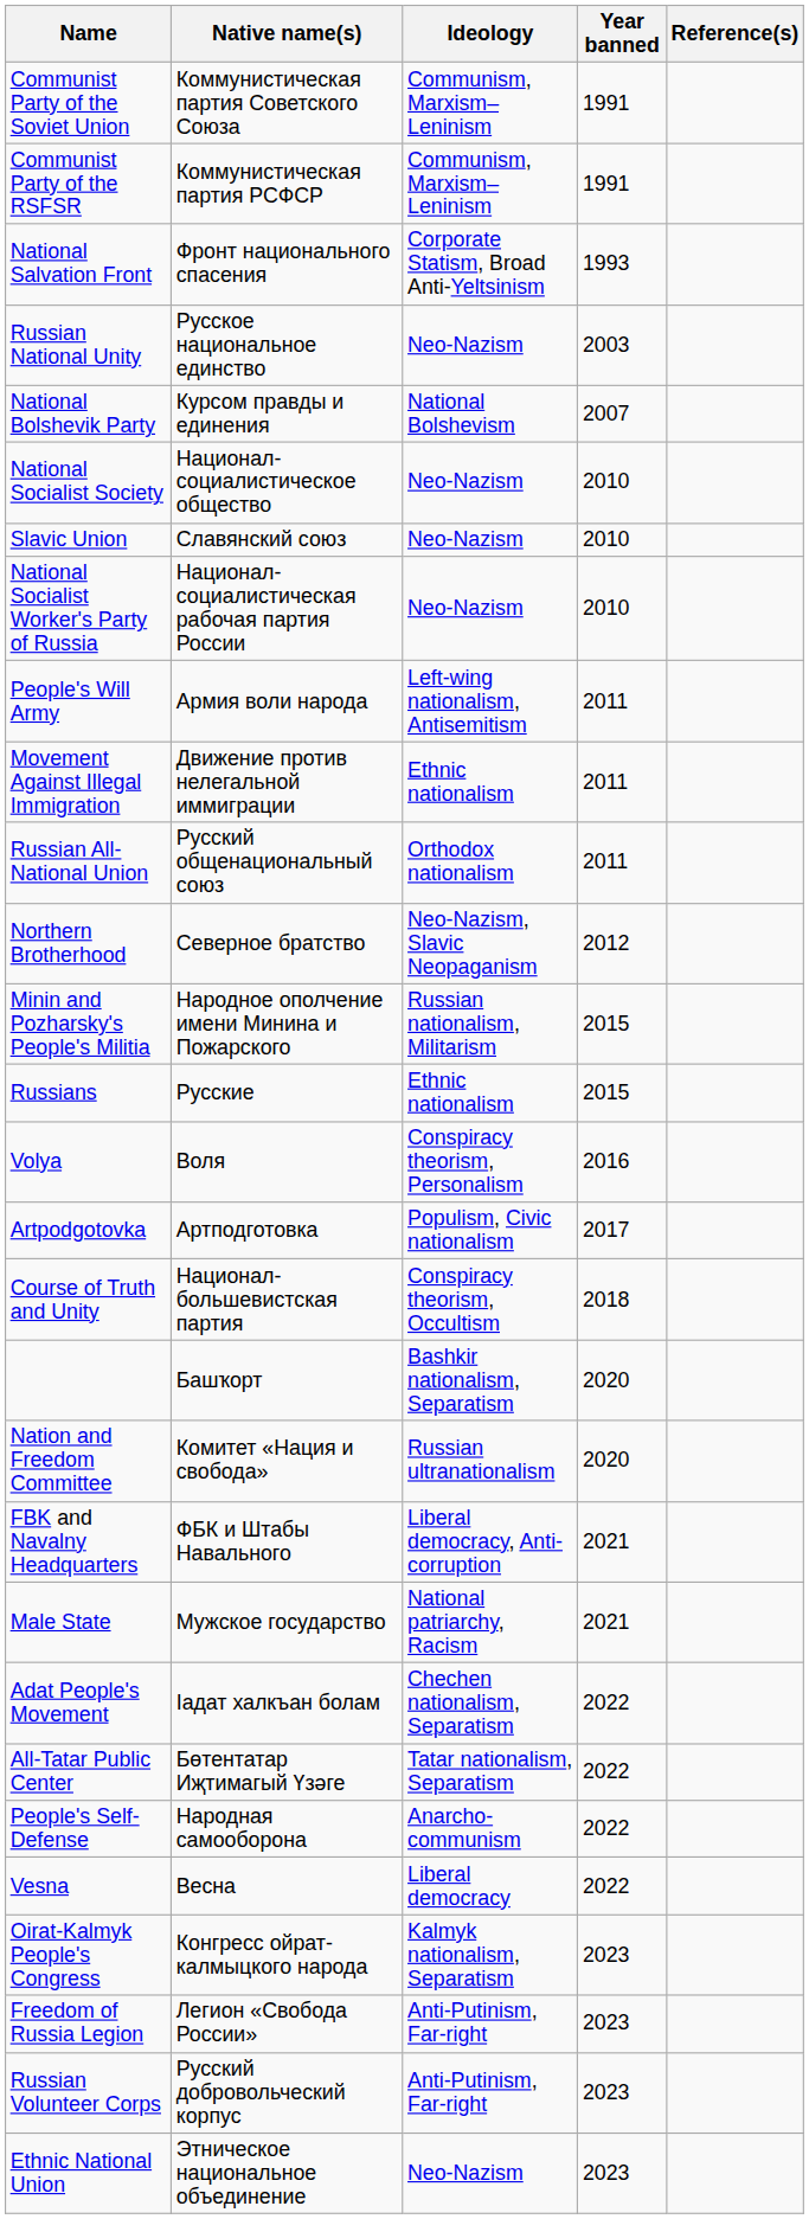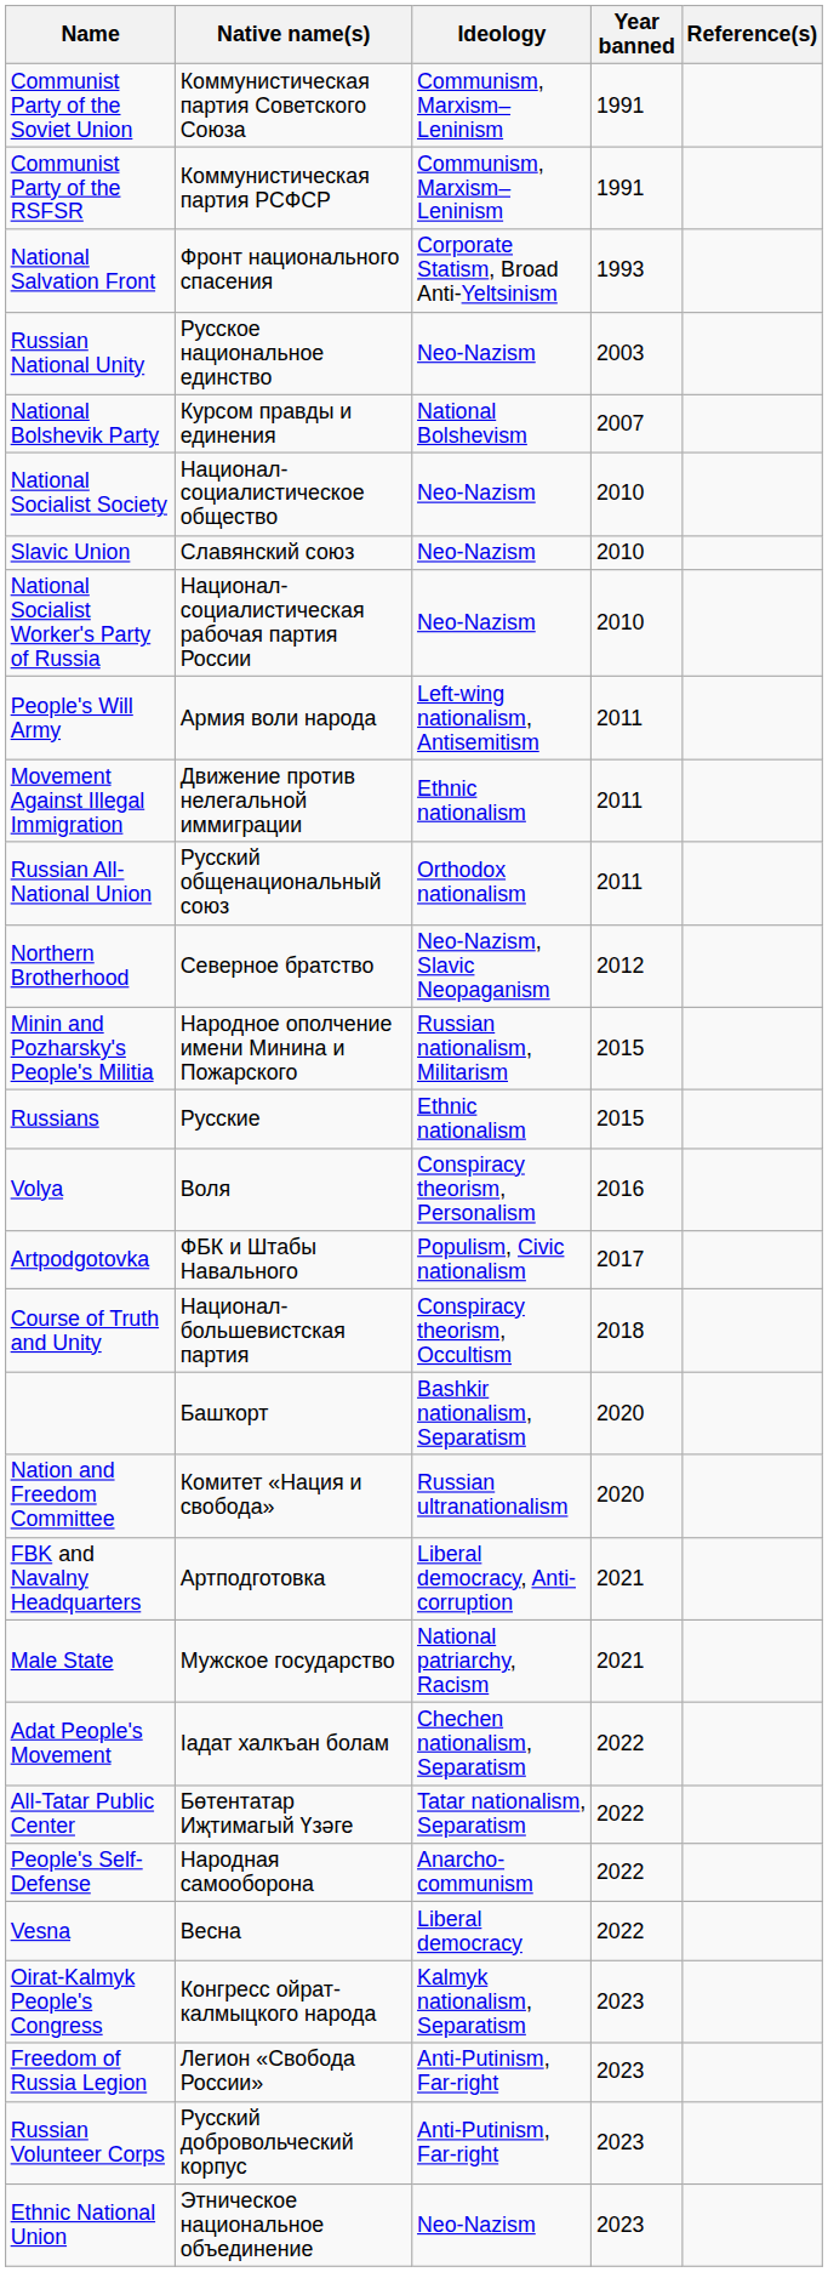Artpodgotovka | Native name(s): Артподготовка -> ФБК и Штабы Навального
FBK and Navalny Headquarters | Native name(s): ФБК и Штабы Навального -> Артподготовка
